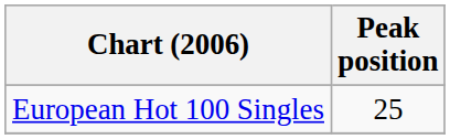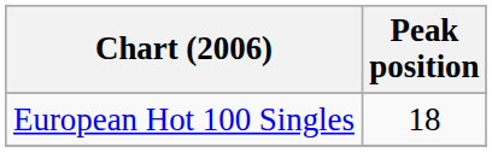European Hot 100 Singles | Peak position: 25 -> 18
